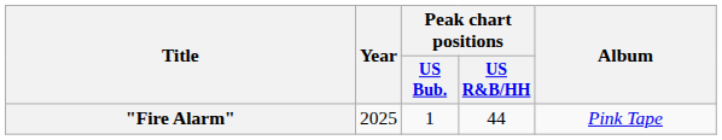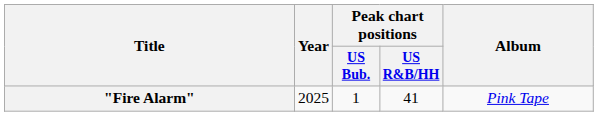"Fire Alarm" | Peak chart positions / US R&B/HH: 44 -> 41
